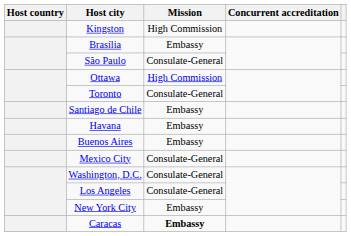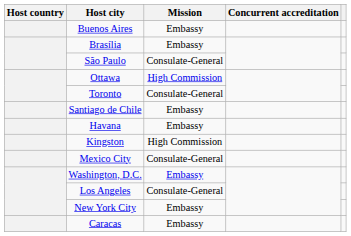rows swapped: Buenos Aires <-> Kingston
Washington, D.C. | Mission: Consulate-General -> Embassy
Caracas | Mission: bold -> normal
